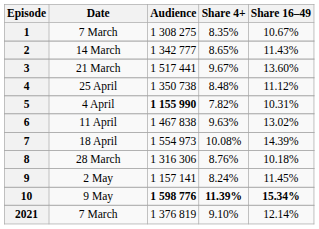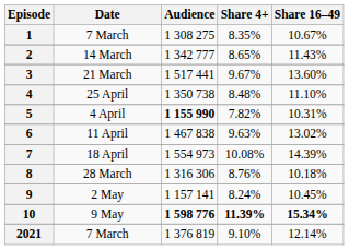4 | Share 16–49: 11.12% -> 11.10%
9 | Share 16–49: 11.45% -> 10.45%
